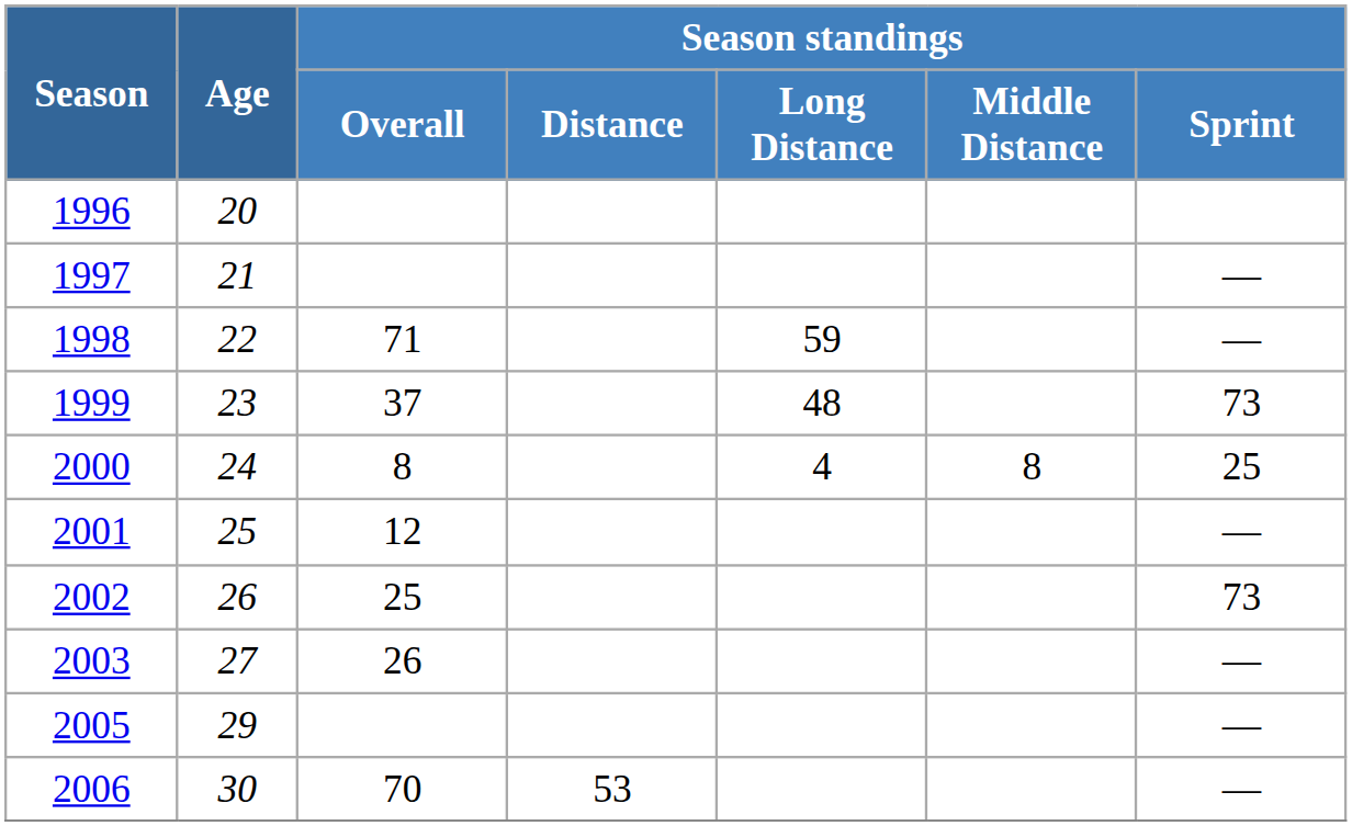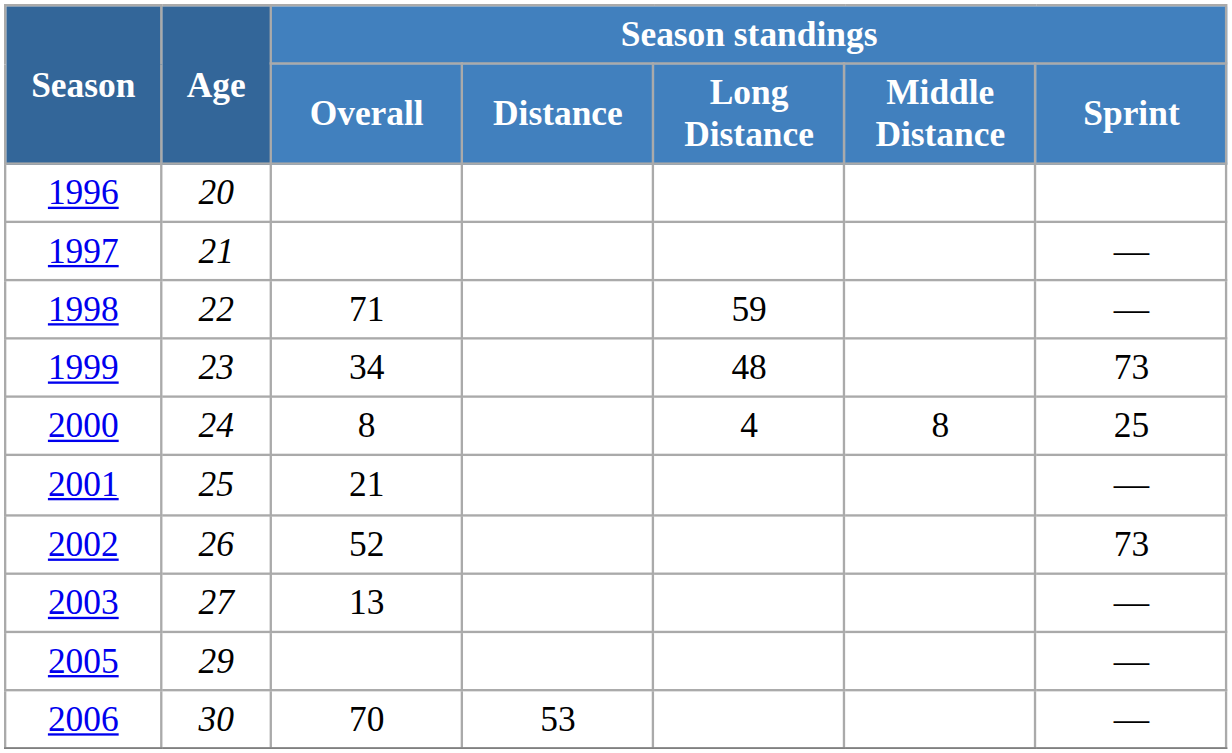1999 | Season standings / Overall: 37 -> 34
2001 | Season standings / Overall: 12 -> 21
2002 | Season standings / Overall: 25 -> 52
2003 | Season standings / Overall: 26 -> 13
